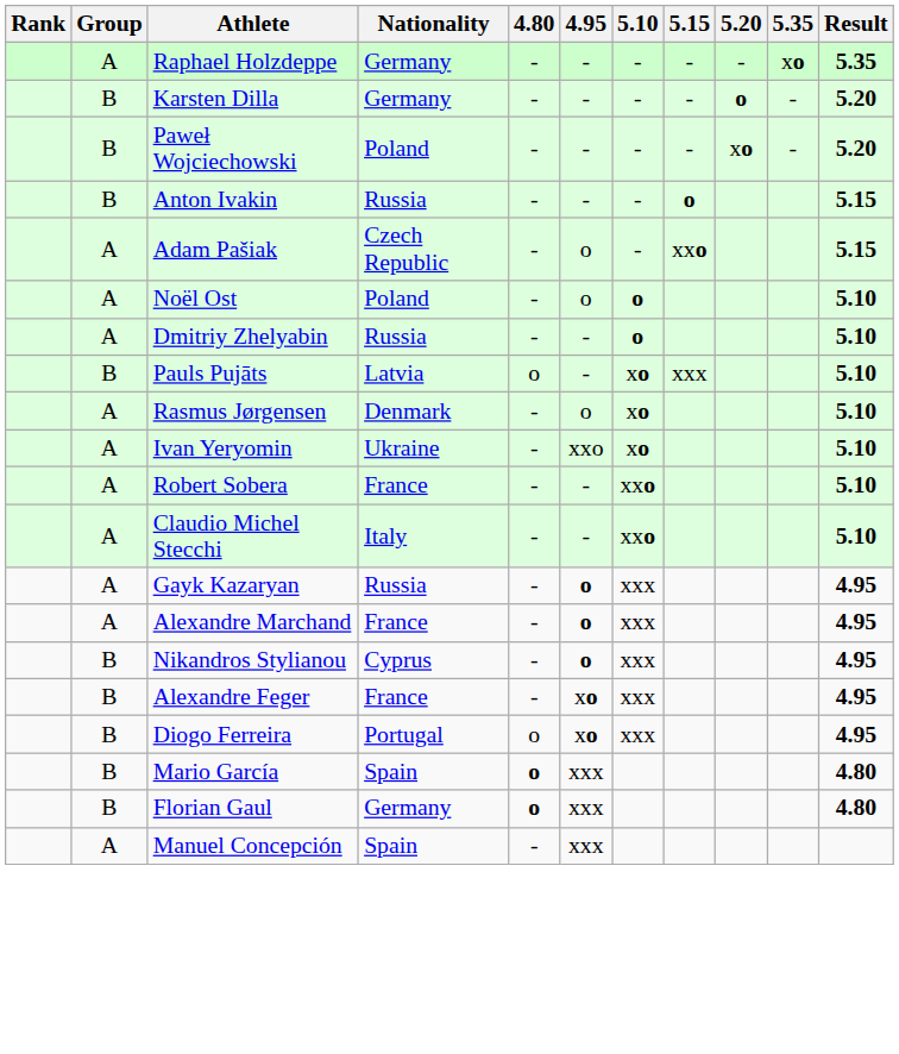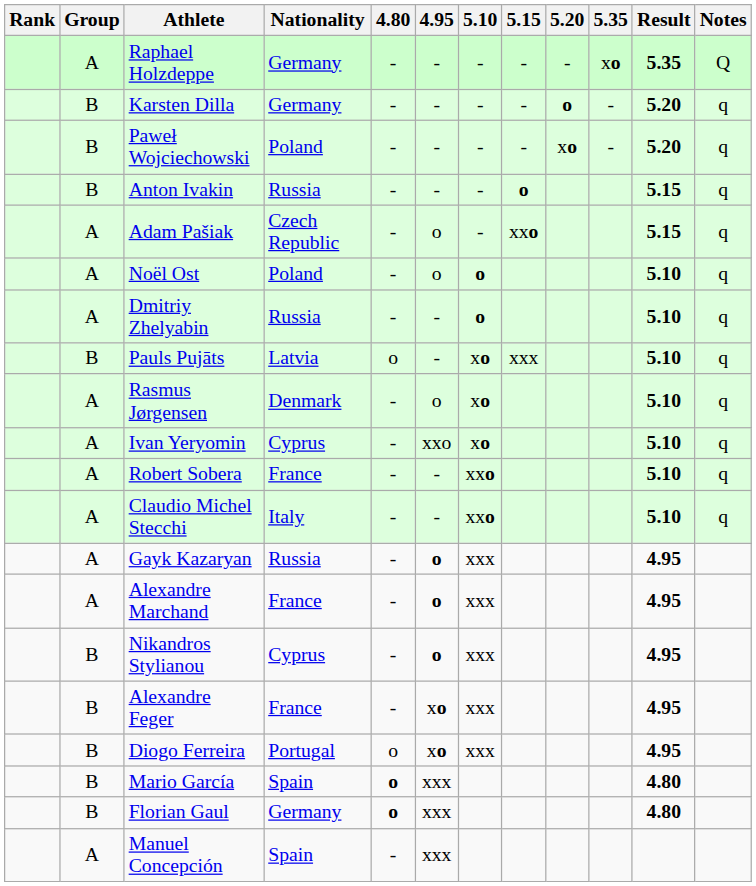+ column: Notes | Q | q | q | q | q | q | q | q | q | q | q | q
Ivan Yeryomin | Nationality: Ukraine -> Cyprus
